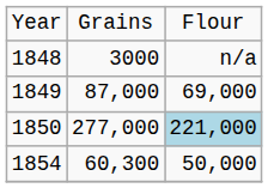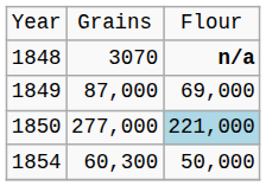1848 | column 2: 3000 -> 3070
1848 | column 3: normal -> bold
